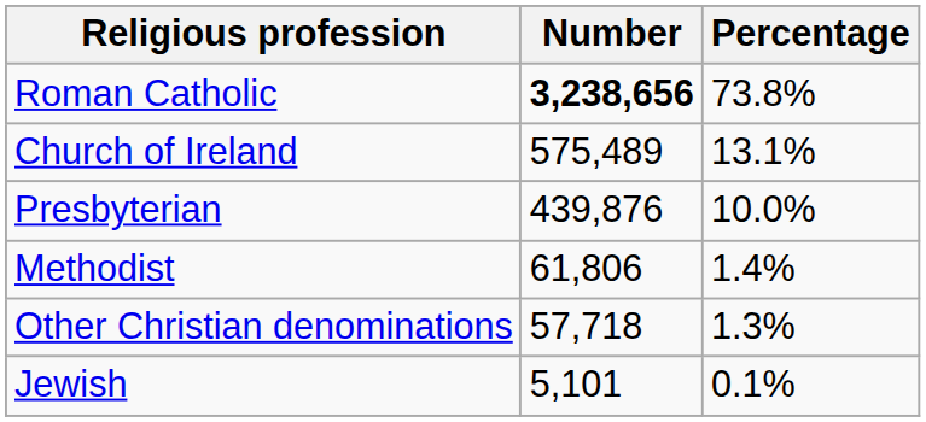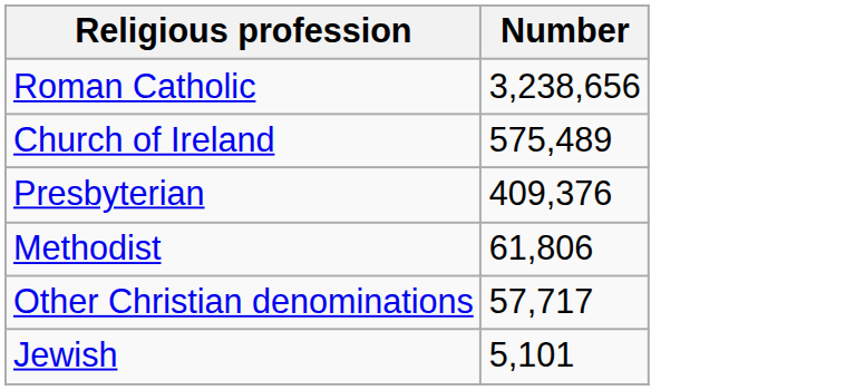- column: Percentage | 73.8% | 13.1% | 10.0% | 1.4% | 1.3% | 0.1%
Roman Catholic | Number: bold -> normal
Presbyterian | Number: 439,876 -> 409,376
Other Christian denominations | Number: 57,718 -> 57,717
